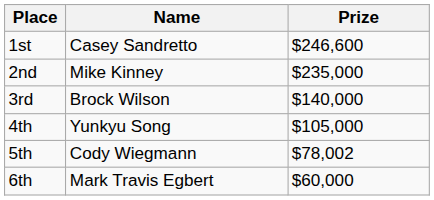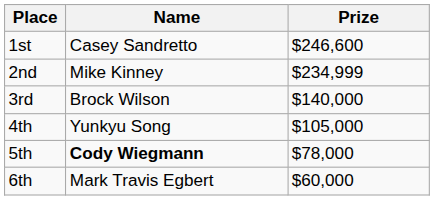2nd | Prize: $235,000 -> $234,999
5th | Name: normal -> bold
5th | Prize: $78,002 -> $78,000
